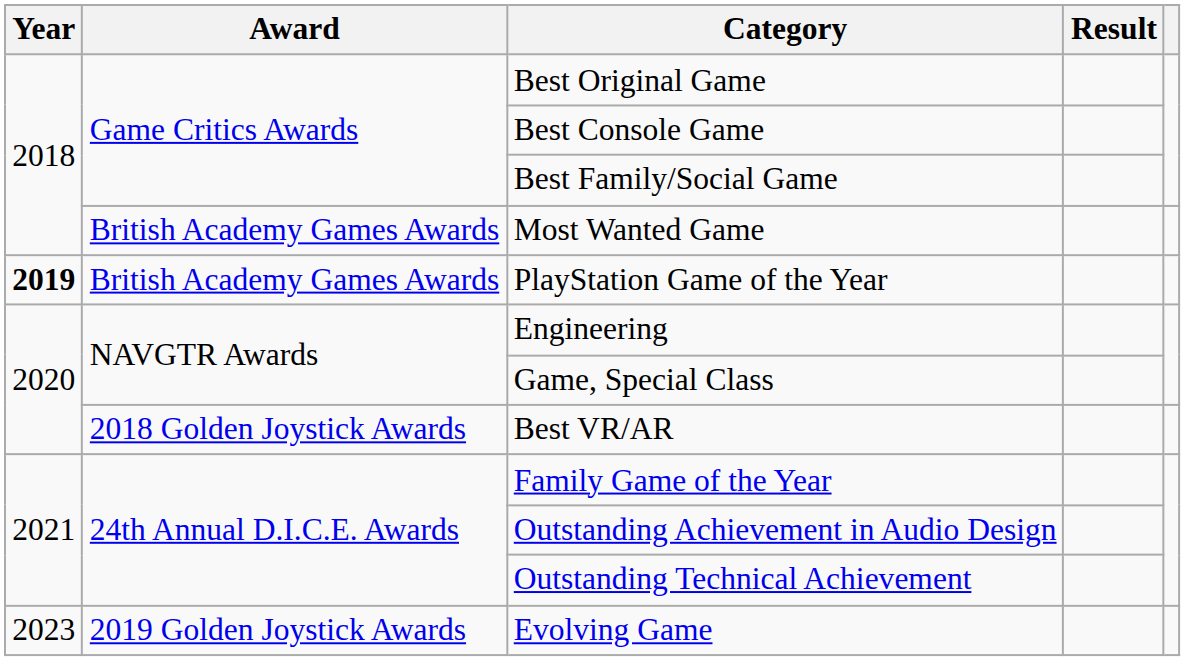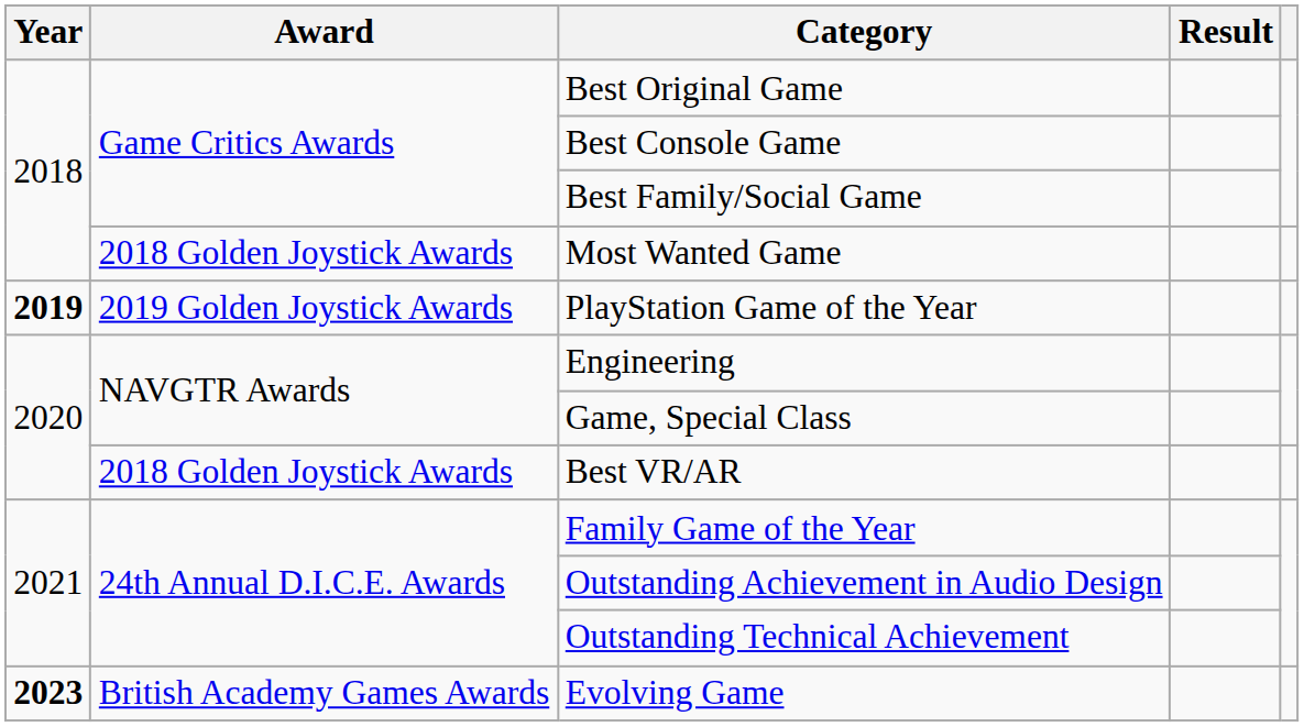Most Wanted Game | Award: British Academy Games Awards -> 2018 Golden Joystick Awards
PlayStation Game of the Year | Award: British Academy Games Awards -> 2019 Golden Joystick Awards
Evolving Game | Year: normal -> bold
Evolving Game | Award: 2019 Golden Joystick Awards -> British Academy Games Awards
